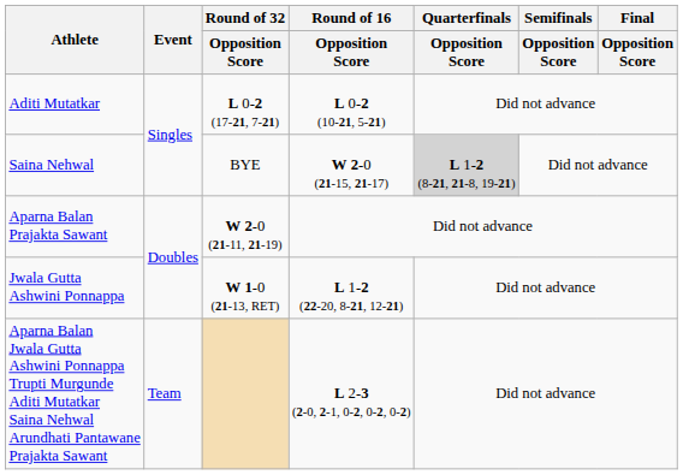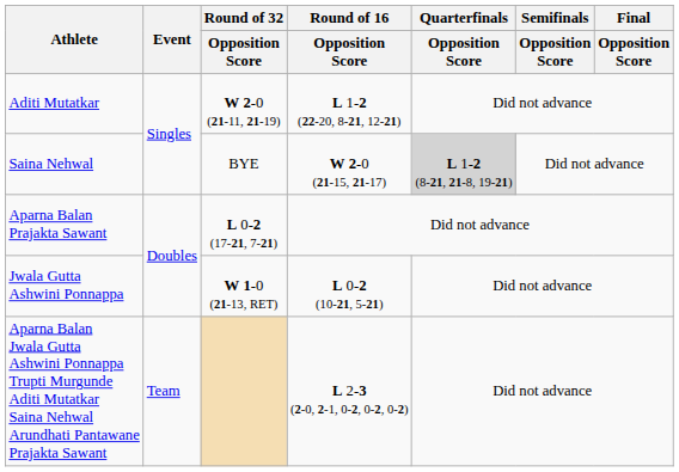Aditi Mutatkar | Round of 32 / Opposition Score: L 0-2 (17-21, 7-21) -> W 2-0 (21-11, 21-19)
Aditi Mutatkar | Round of 16 / Opposition Score: L 0-2 (10-21, 5-21) -> L 1-2 (22-20, 8-21, 12-21)
Aparna Balan Prajakta Sawant | Round of 32 / Opposition Score: W 2-0 (21-11, 21-19) -> L 0-2 (17-21, 7-21)
Jwala Gutta Ashwini Ponnappa | Round of 16 / Opposition Score: L 1-2 (22-20, 8-21, 12-21) -> L 0-2 (10-21, 5-21)
